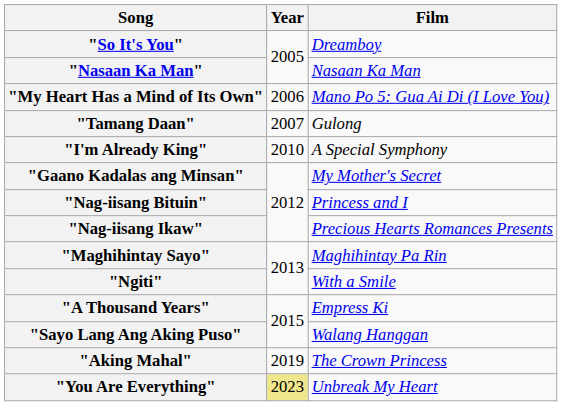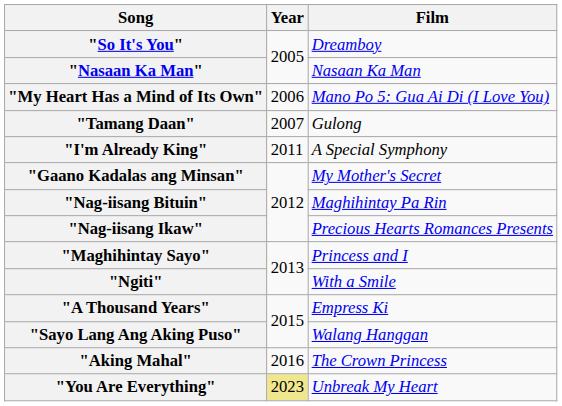"I'm Already King" | Year: 2010 -> 2011
"Nag-iisang Bituin" | Film: Princess and I -> Maghihintay Pa Rin
"Maghihintay Sayo" | Film: Maghihintay Pa Rin -> Princess and I
"Aking Mahal" | Year: 2019 -> 2016
